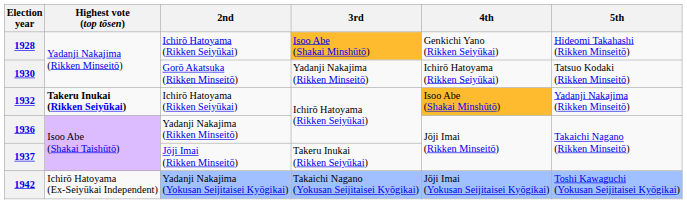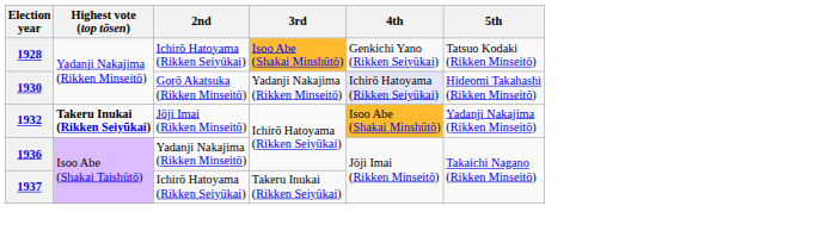1928 | 5th: Hideomi Takahashi (Rikken Minseitō) -> Tatsuo Kodaki (Rikken Minseitō)
1930 | 4th: no background -> lavender background
1930 | 5th: Tatsuo Kodaki (Rikken Minseitō) -> Hideomi Takahashi (Rikken Minseitō)
1932 | 2nd: Ichirō Hatoyama (Rikken Seiyūkai) -> Jōji Imai (Rikken Minseitō)
1937 | 2nd: Jōji Imai (Rikken Minseitō) -> Ichirō Hatoyama (Rikken Seiyūkai)
- row: 1942 | Ichirō Hatoyama (Ex-Seiyūkai Independent) | Yadanji Nakajima (Yokusan Seijitaisei Kyōgikai) | Takaichi Nagano (Yokusan Seijitaisei Kyōgikai) | Jōji Imai (Yokusan Seijitaisei Kyōgikai) | Toshi Kawaguchi (Yokusan Seijitaisei Kyōgikai)
